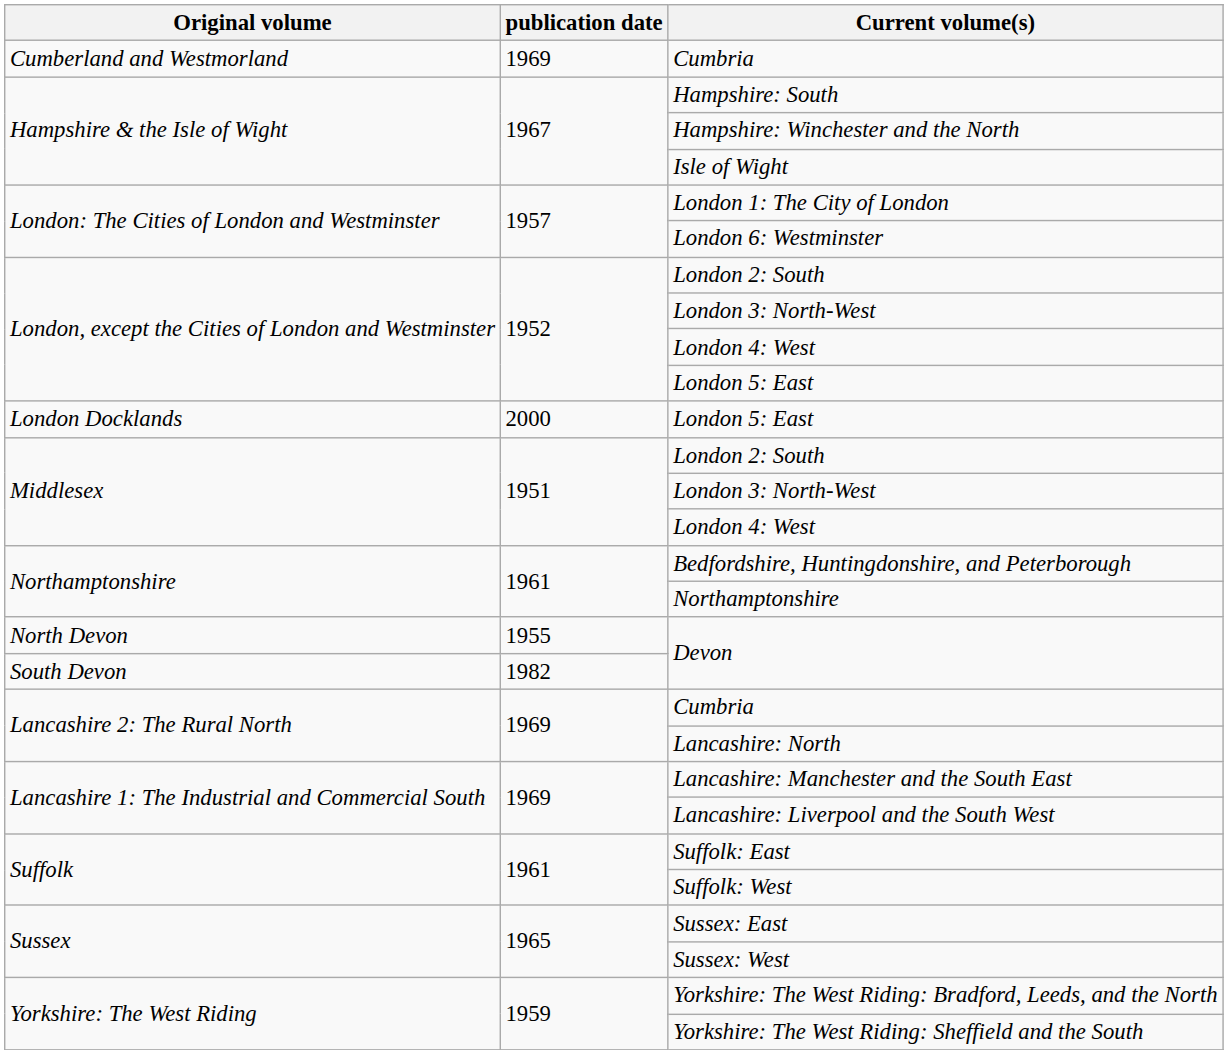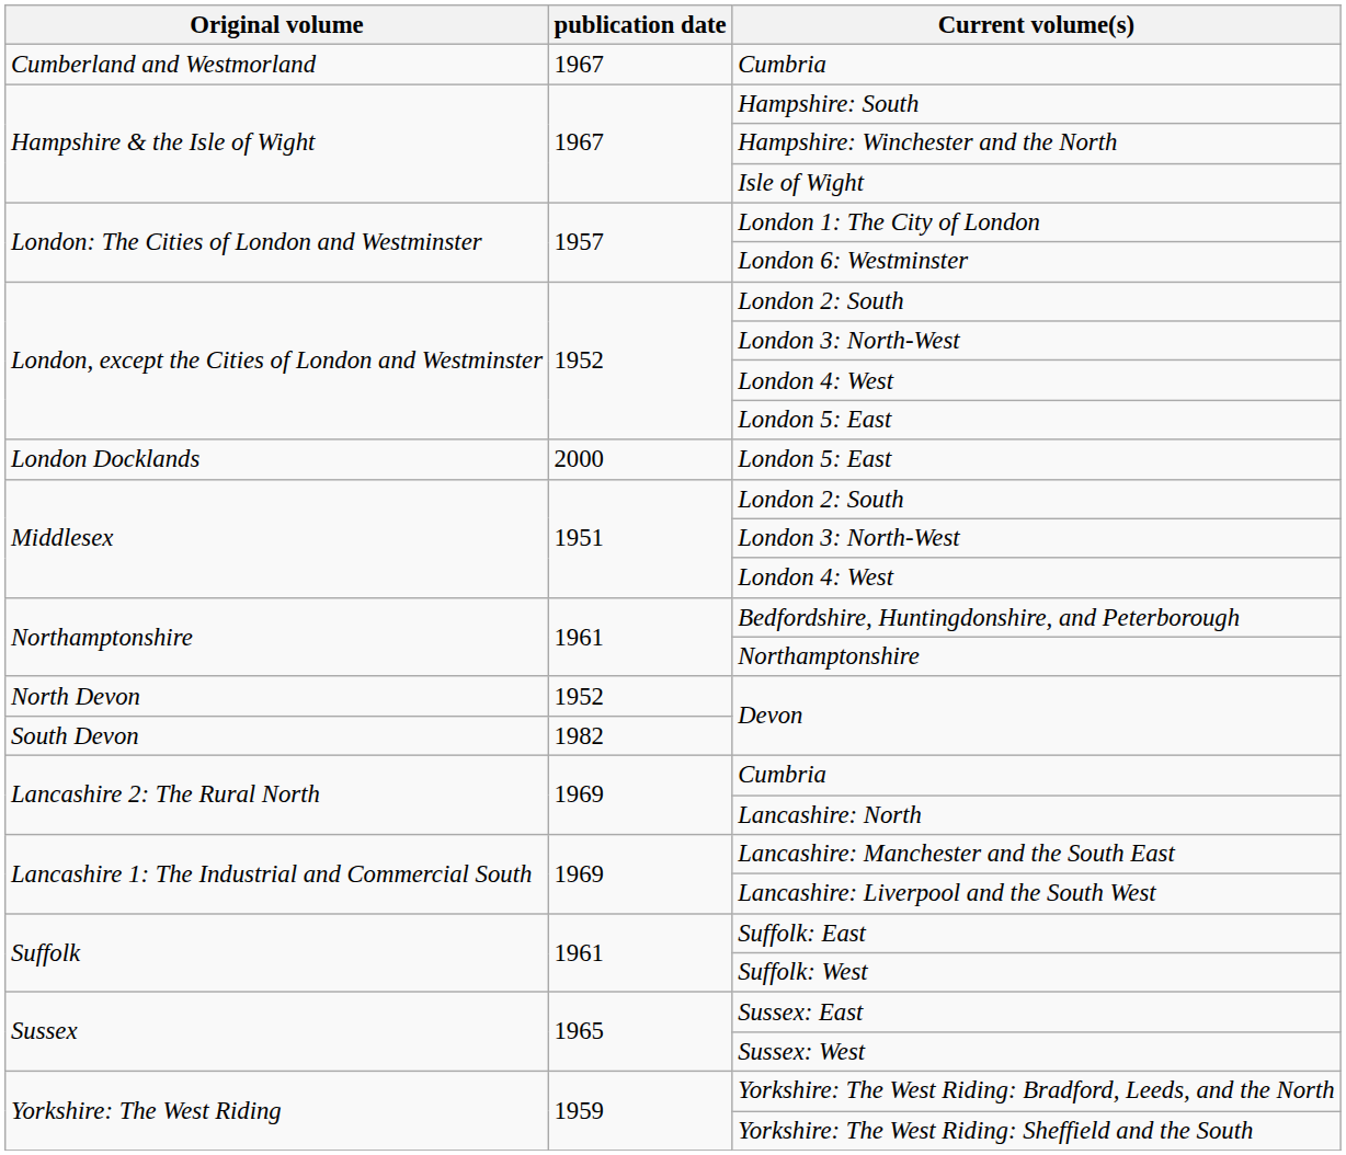Cumberland and Westmorland / Cumbria | publication date: 1969 -> 1967
North Devon / Devon | publication date: 1955 -> 1952
